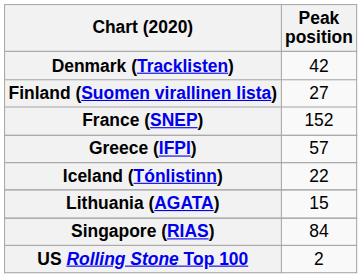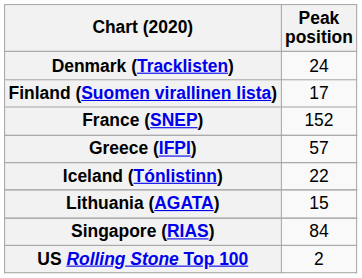Denmark (Tracklisten) | Peak position: 42 -> 24
Finland (Suomen virallinen lista) | Peak position: 27 -> 17
